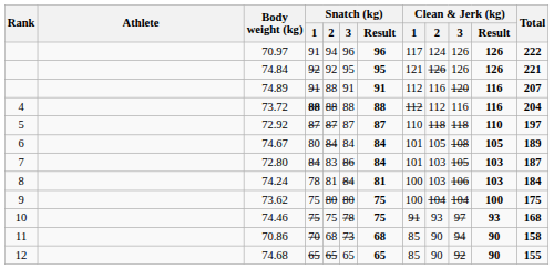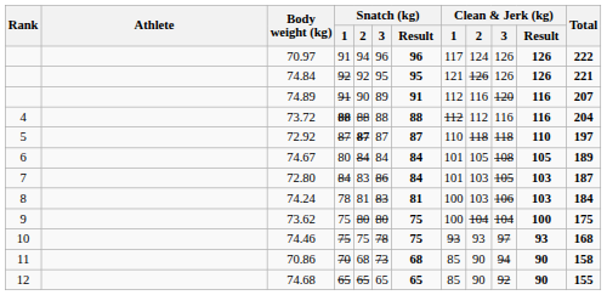74.89 | Snatch (kg) / 2: 88 -> 90
74.89 | Snatch (kg) / 3: 91 -> 89
72.92 | Snatch (kg) / 2: normal -> bold
74.24 | Snatch (kg) / 3: 84 -> 83
74.46 | Clean & Jerk (kg) / 1: 91 -> 93
